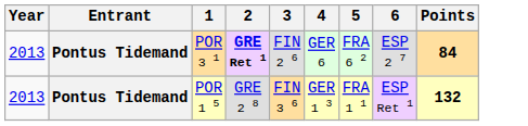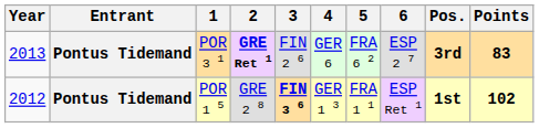+ column: Pos. | 3rd | 1st
POR 3 1 | Points: 84 -> 83
POR 1 5 | Year: 2013 -> 2012
POR 1 5 | 3: normal -> bold
POR 1 5 | Points: 132 -> 102
